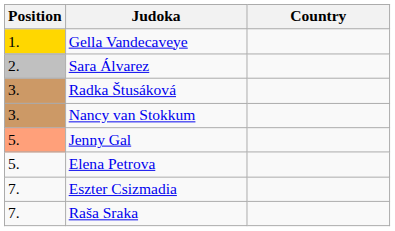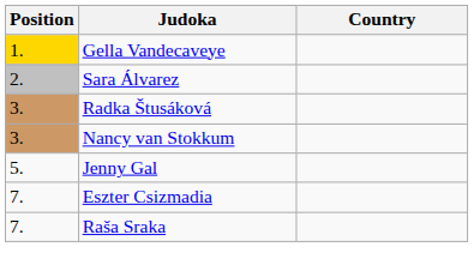Jenny Gal | Position: lightsalmon background -> no background
- row: 5. | Elena Petrova
